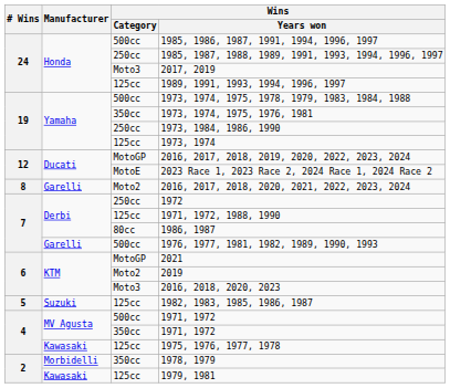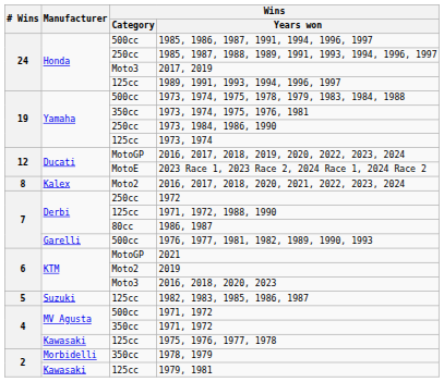2016, 2017, 2018, 2020, 2021, 2022, 2023, 2024 | Manufacturer: Garelli -> Kalex
